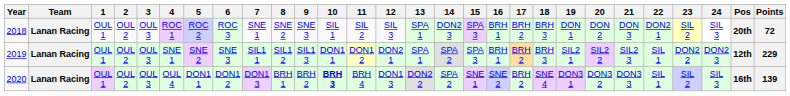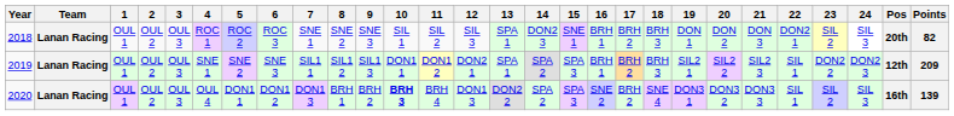2018 | 15: SPA 3 -> SNE 1
2018 | Points: 72 -> 82
2019 | Points: 229 -> 209
2020 | 15: SNE 1 -> SPA 3
